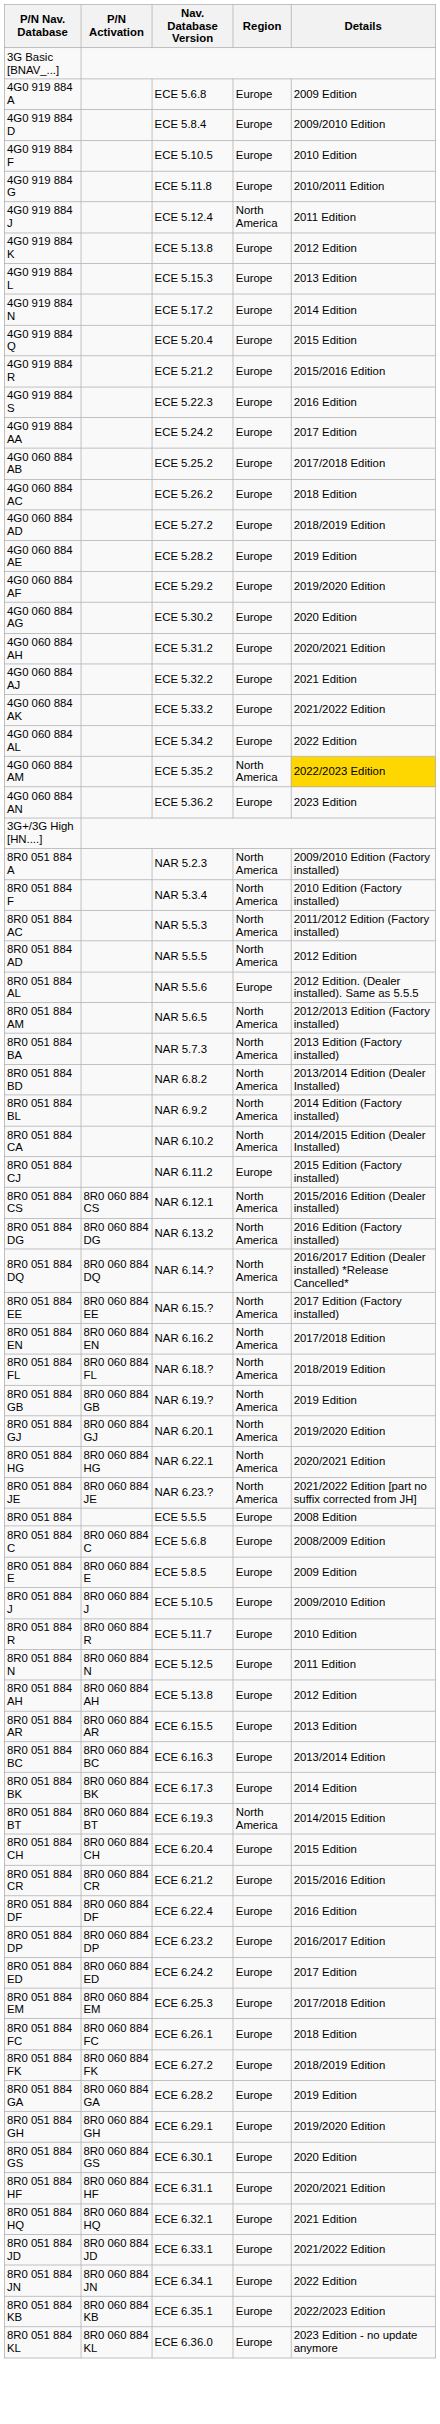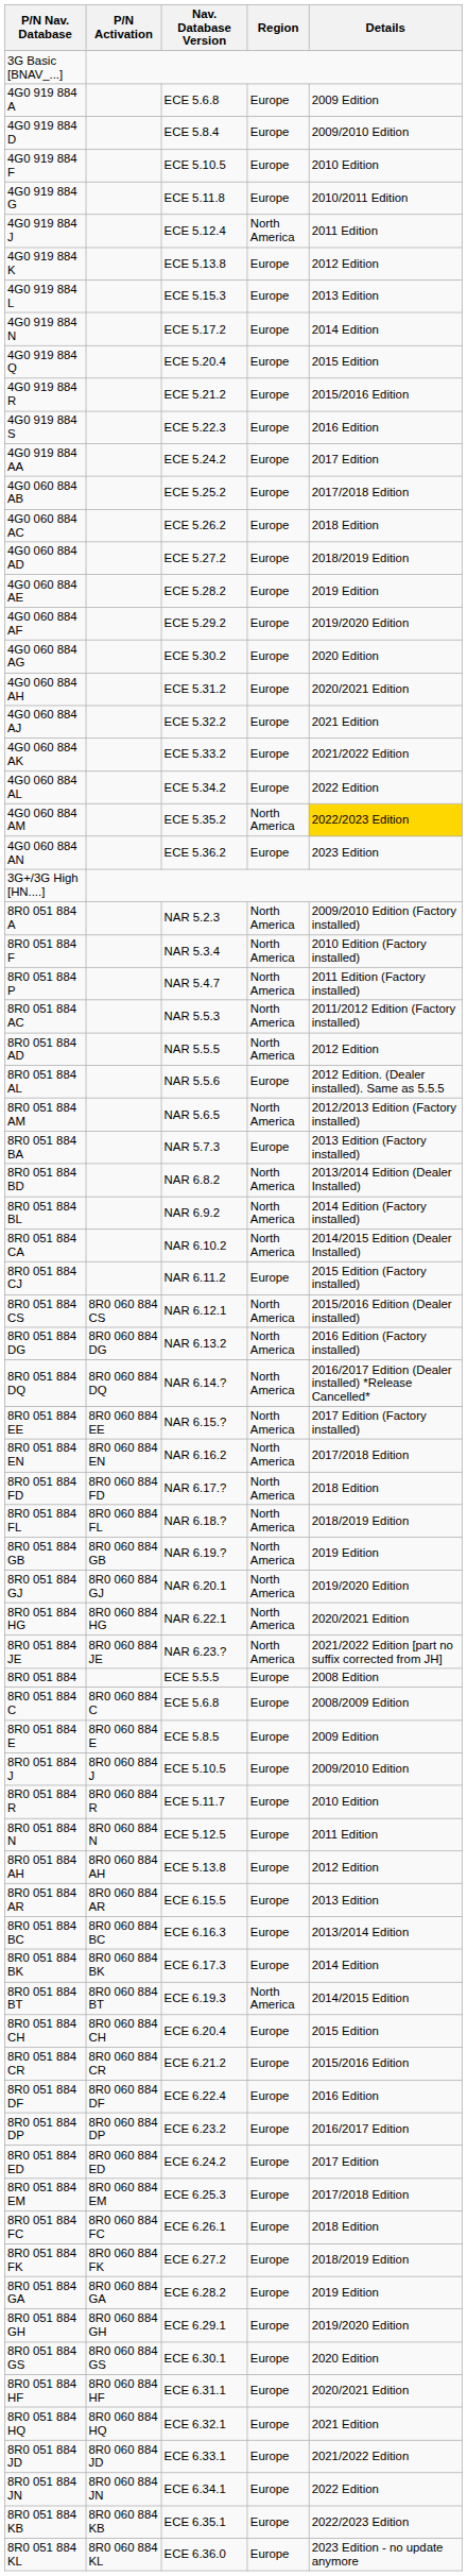+ row: 8R0 051 884 P | NAR 5.4.7 | North America | 2011 Edition (Factory installed)
8R0 051 884 BA | Region: North America -> Europe
+ row: 8R0 051 884 FD | 8R0 060 884 FD | NAR 6.17.? | North America | 2018 Edition
